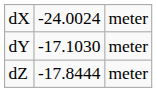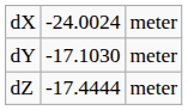dZ | column 2: -17.8444 -> -17.4444
